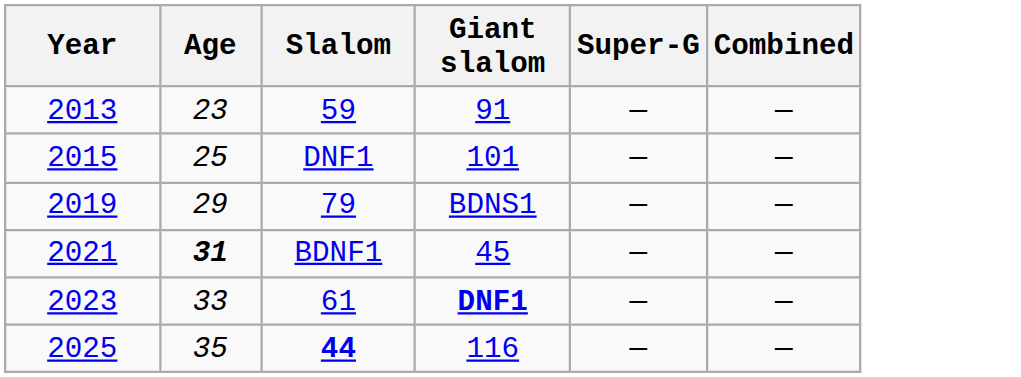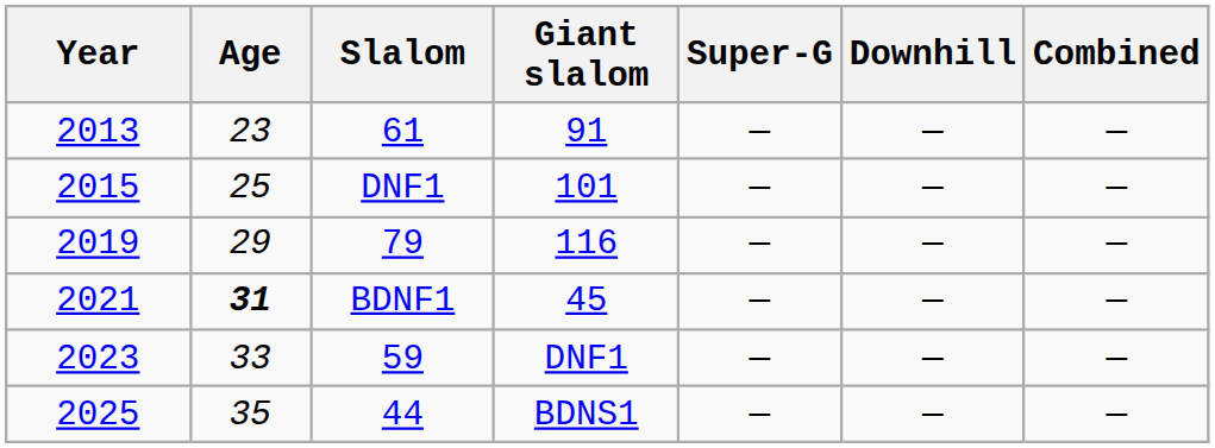+ column: Downhill | — | — | — | — | — | —
2013 | Slalom: 59 -> 61
2019 | Giant slalom: BDNS1 -> 116
2023 | Slalom: 61 -> 59
2023 | Giant slalom: bold -> normal
2025 | Slalom: bold -> normal
2025 | Giant slalom: 116 -> BDNS1
